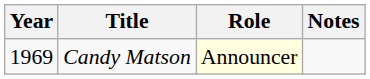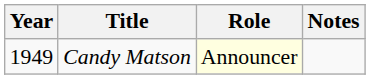Candy Matson | Year: 1969 -> 1949
